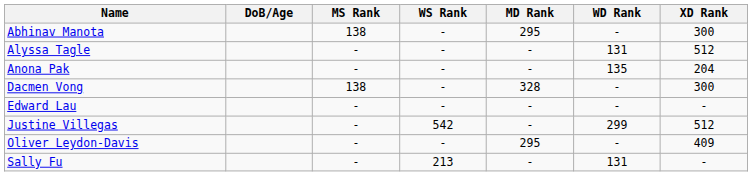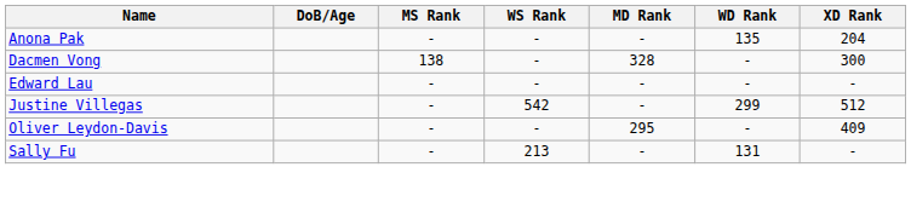- row: Abhinav Manota | 138 | - | 295 | - | 300
- row: Alyssa Tagle | - | - | - | 131 | 512
